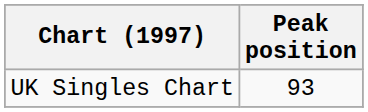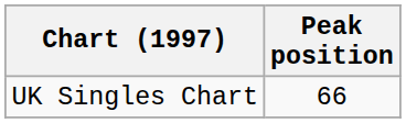UK Singles Chart | Peak position: 93 -> 66
